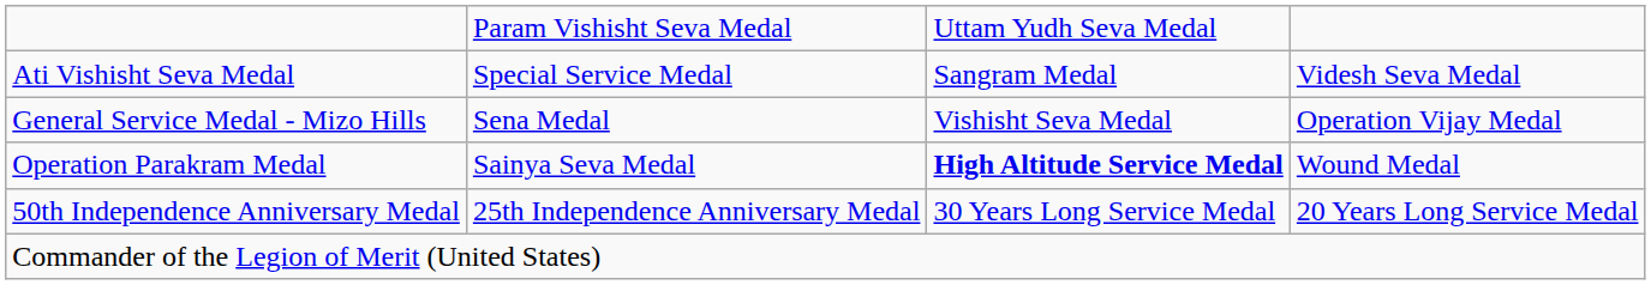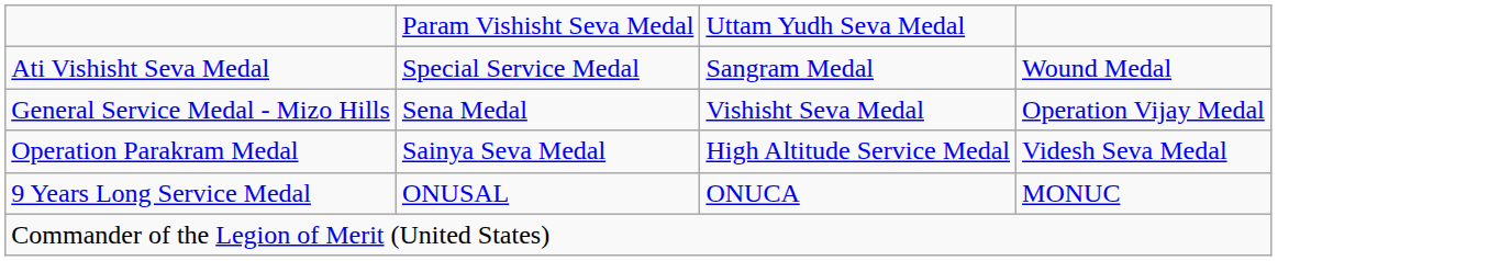Ati Vishisht Seva Medal | column 4: Videsh Seva Medal -> Wound Medal
Operation Parakram Medal | column 3: bold -> normal
Operation Parakram Medal | column 4: Wound Medal -> Videsh Seva Medal
- row: 50th Independence Anniversary Medal | 25th Independence Anniversary Medal | 30 Years Long Service Medal | 20 Years Long Service Medal
+ row: 9 Years Long Service Medal | ONUSAL | ONUCA | MONUC
